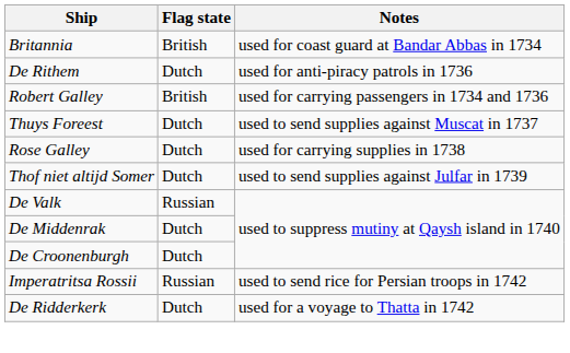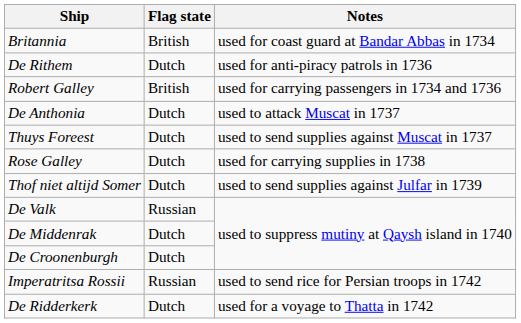+ row: De Anthonia | Dutch | used to attack Muscat in 1737
